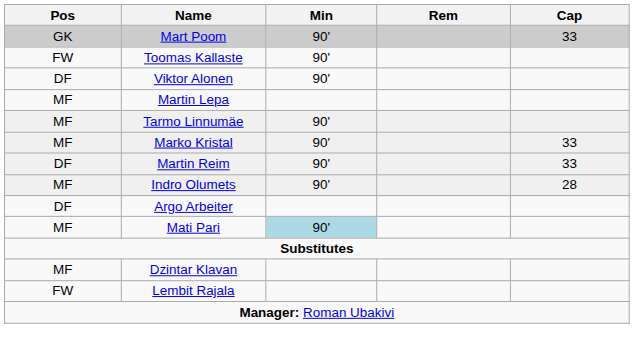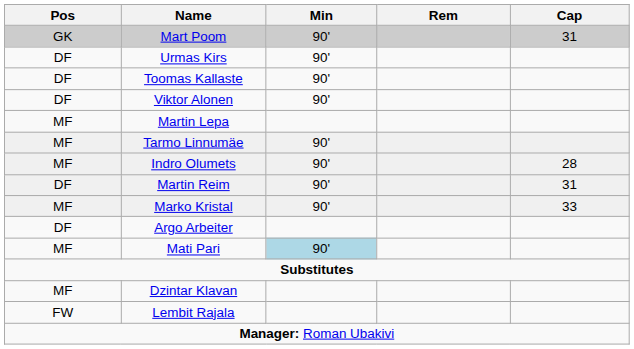Mart Poom | Cap: 33 -> 31
+ row: DF | Urmas Kirs | 90'
Toomas Kallaste | Pos: FW -> DF
rows swapped: Indro Olumets <-> Marko Kristal
Martin Reim | Cap: 33 -> 31
